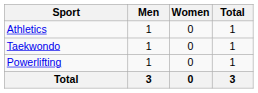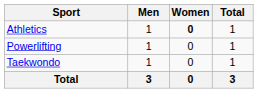Athletics | Women: normal -> bold
rows swapped: Powerlifting <-> Taekwondo
